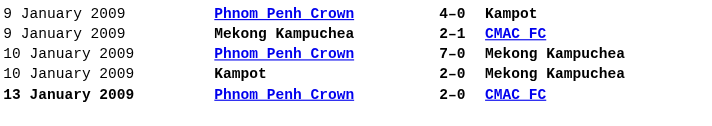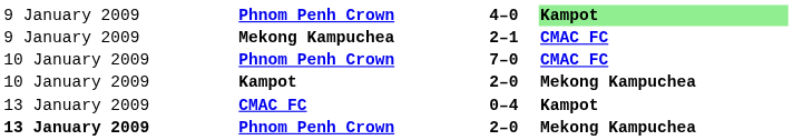4–0 | column 4: no background -> lightgreen background
7–0 | column 4: Mekong Kampuchea -> CMAC FC
+ row: 13 January 2009 | CMAC FC | 0–4 | Kampot
Phnom Penh Crown / 2–0 | column 4: CMAC FC -> Mekong Kampuchea
